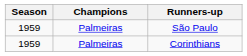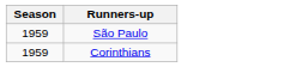- column: Champions | Palmeiras | Palmeiras
